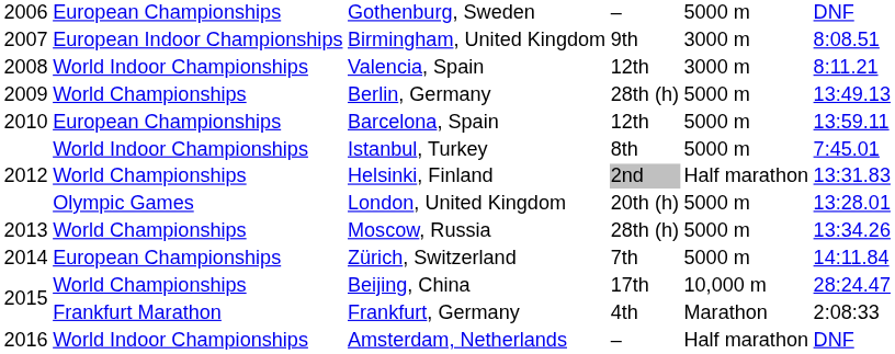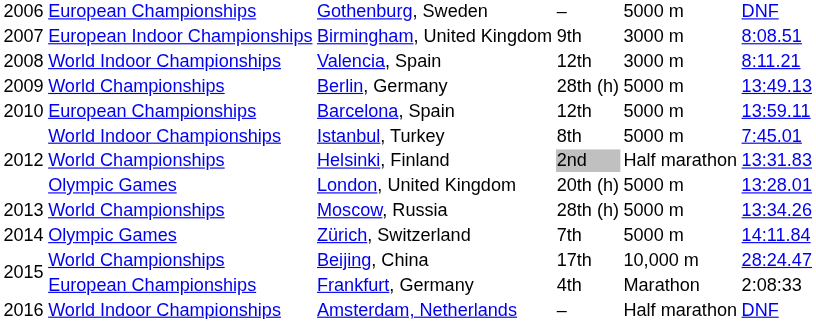Zürich, Switzerland | column 2: European Championships -> Olympic Games
Frankfurt, Germany | column 2: Frankfurt Marathon -> European Championships
